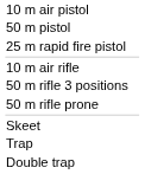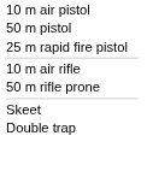- row: 50 m rifle 3 positions
- row: Trap
